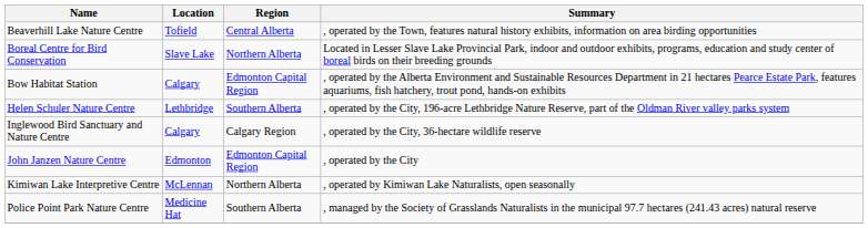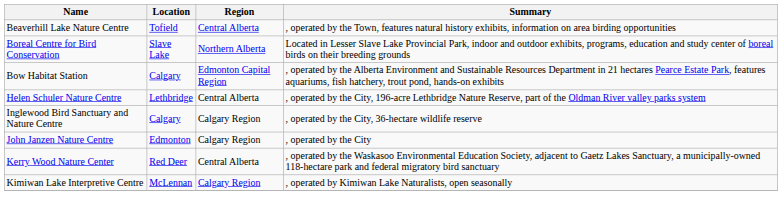Helen Schuler Nature Centre | Region: Southern Alberta -> Central Alberta
John Janzen Nature Centre | Region: Edmonton Capital Region -> Calgary Region
+ row: Kerry Wood Nature Center | Red Deer | Central Alberta | , operated by the Waskasoo Environmental Education Society, adjacent to Gaetz Lakes Sanctuary, a municipally-owned 118-hectare park and federal migratory bird sanctuary
Kimiwan Lake Interpretive Centre | Region: Northern Alberta -> Calgary Region
- row: Police Point Park Nature Centre | Medicine Hat | Southern Alberta | , managed by the Society of Grasslands Naturalists in the municipal 97.7 hectares (241.43 acres) natural reserve
